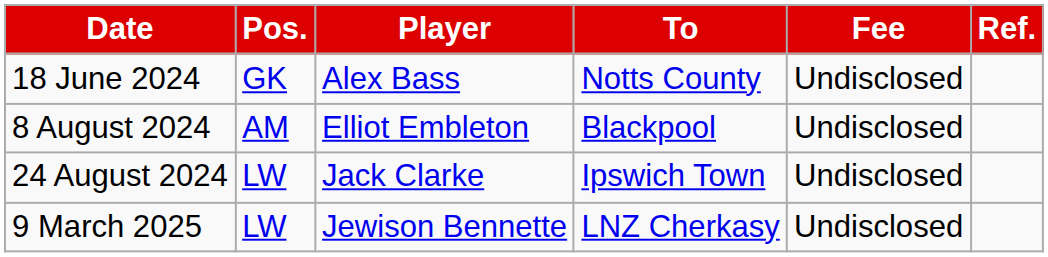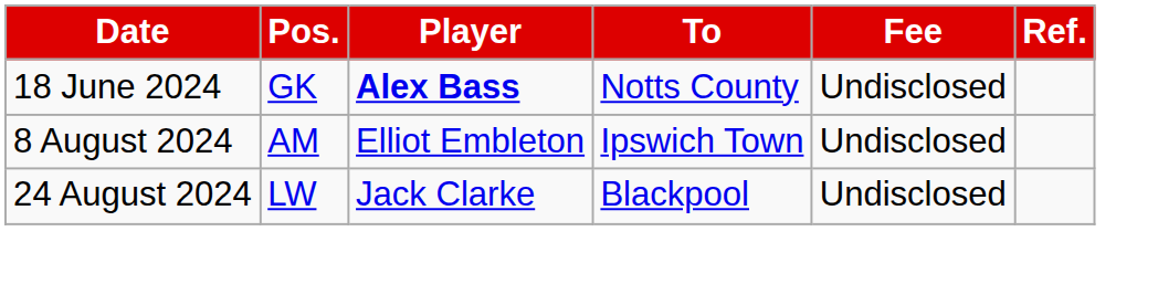18 June 2024 | Player: normal -> bold
8 August 2024 | To: Blackpool -> Ipswich Town
24 August 2024 | To: Ipswich Town -> Blackpool
- row: 9 March 2025 | LW | Jewison Bennette | LNZ Cherkasy | Undisclosed
